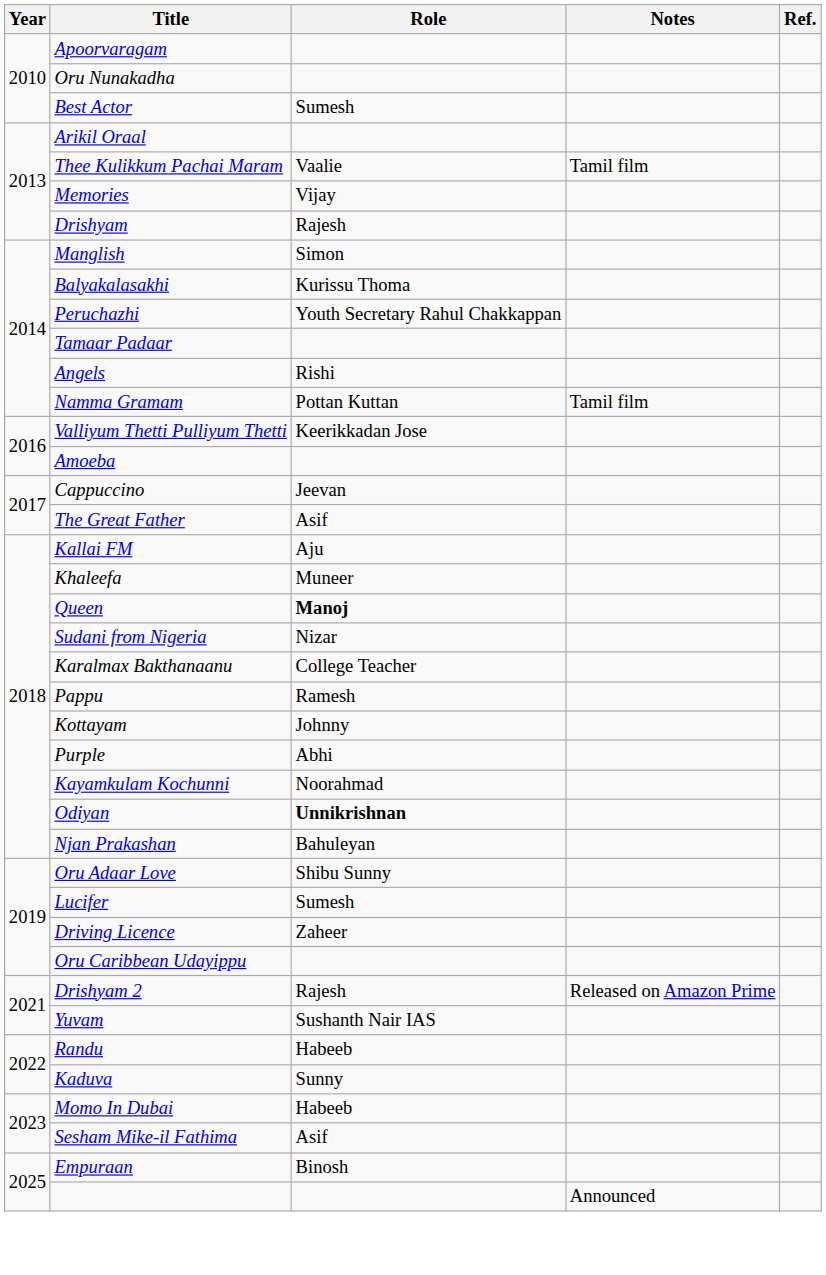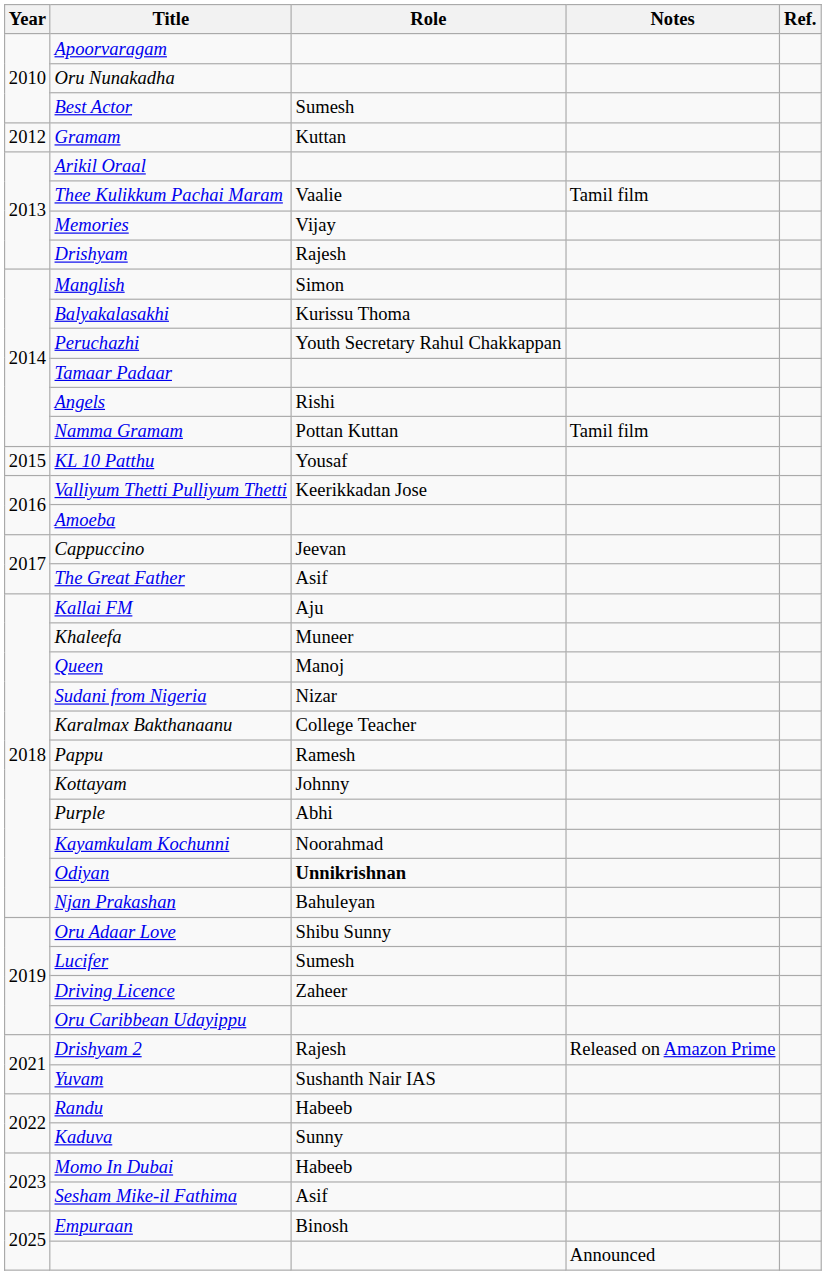+ row: 2012 | Gramam | Kuttan
+ row: 2015 | KL 10 Patthu | Yousaf
Queen | Role: bold -> normal
